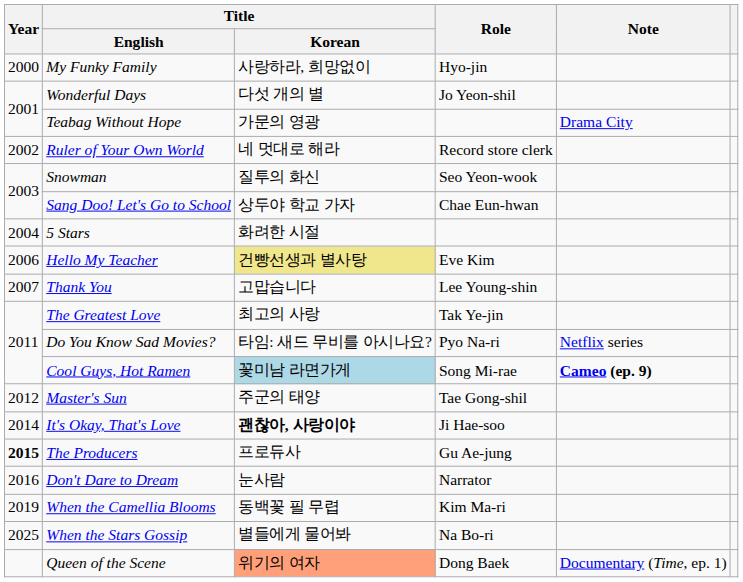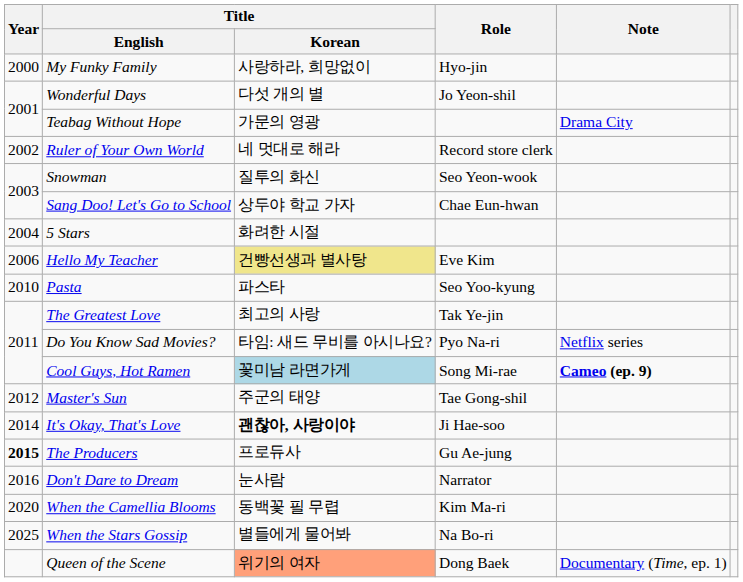- row: 2007 | Thank You | 고맙습니다 | Lee Young-shin
+ row: 2010 | Pasta | 파스타 | Seo Yoo-kyung
When the Camellia Blooms | Year: 2019 -> 2020
